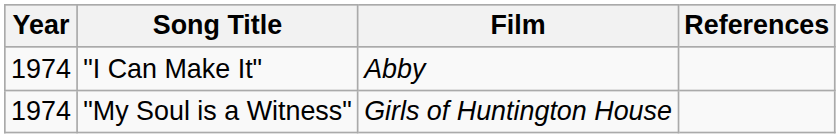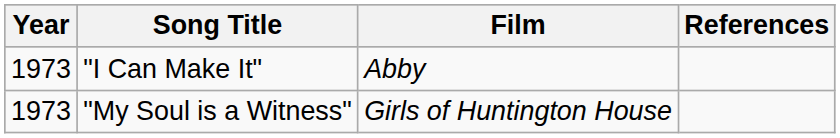"I Can Make It" | Year: 1974 -> 1973
"My Soul is a Witness" | Year: 1974 -> 1973
